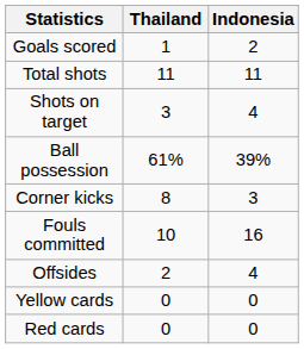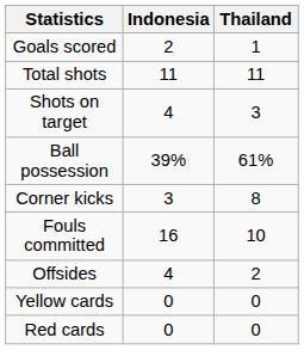columns swapped: Indonesia <-> Thailand
